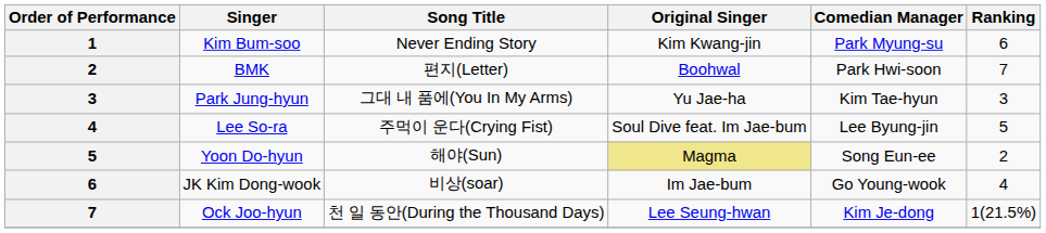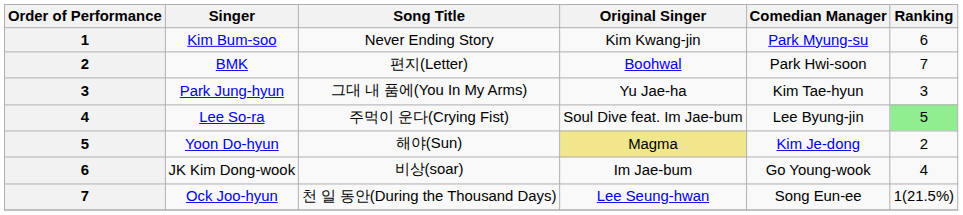Lee So-ra | Ranking: no background -> lightgreen background
Yoon Do-hyun | Comedian Manager: Song Eun-ee -> Kim Je-dong
Ock Joo-hyun | Comedian Manager: Kim Je-dong -> Song Eun-ee
